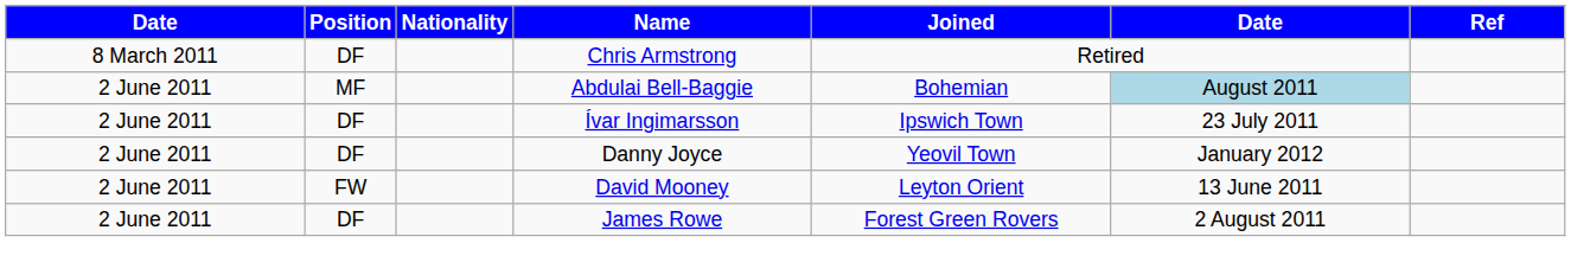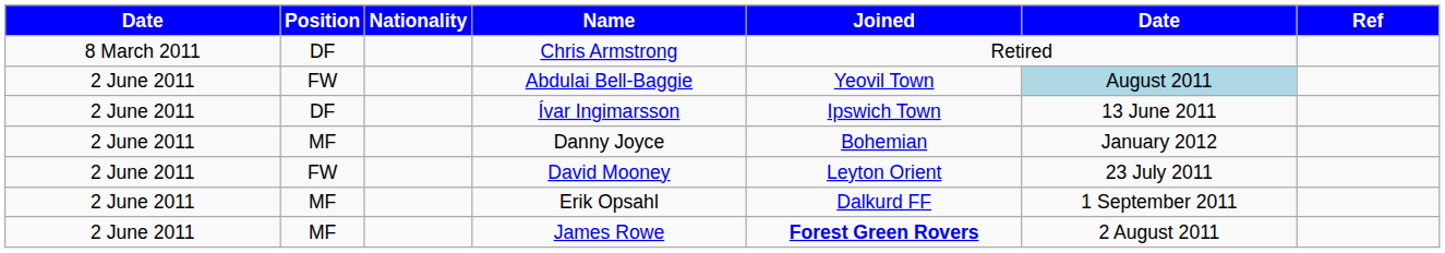Abdulai Bell-Baggie | Position: MF -> FW
Abdulai Bell-Baggie | Joined: Bohemian -> Yeovil Town
Ívar Ingimarsson | column 6: 23 July 2011 -> 13 June 2011
Danny Joyce | Position: DF -> MF
Danny Joyce | Joined: Yeovil Town -> Bohemian
David Mooney | column 6: 13 June 2011 -> 23 July 2011
+ row: 2 June 2011 | MF | Erik Opsahl | Dalkurd FF | 1 September 2011
James Rowe | Position: DF -> MF
James Rowe | Joined: normal -> bold
